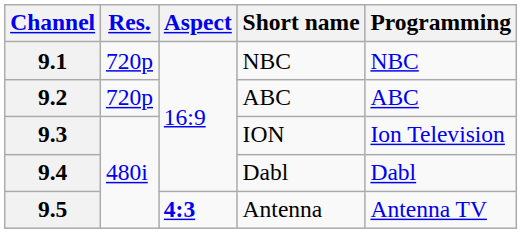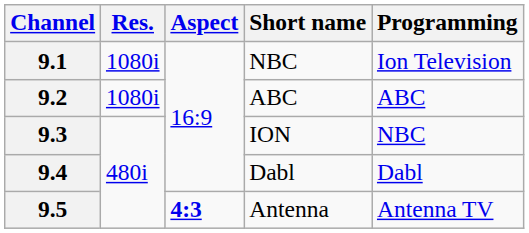9.1 | Res.: 720p -> 1080i
9.1 | Programming: NBC -> Ion Television
9.2 | Res.: 720p -> 1080i
9.3 | Programming: Ion Television -> NBC
